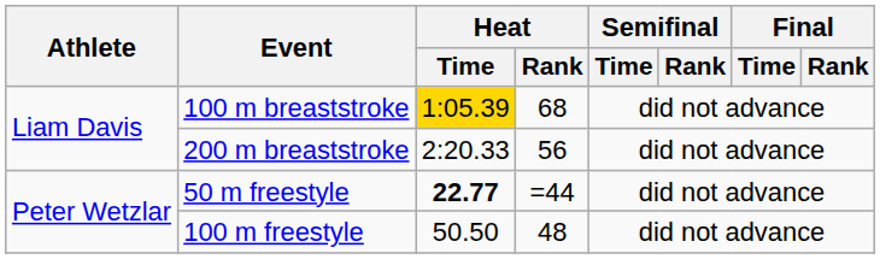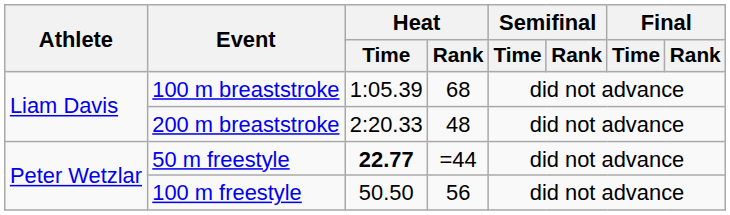100 m breaststroke | Heat / Time: gold background -> no background
200 m breaststroke | Heat / Rank: 56 -> 48
100 m freestyle | Heat / Rank: 48 -> 56
